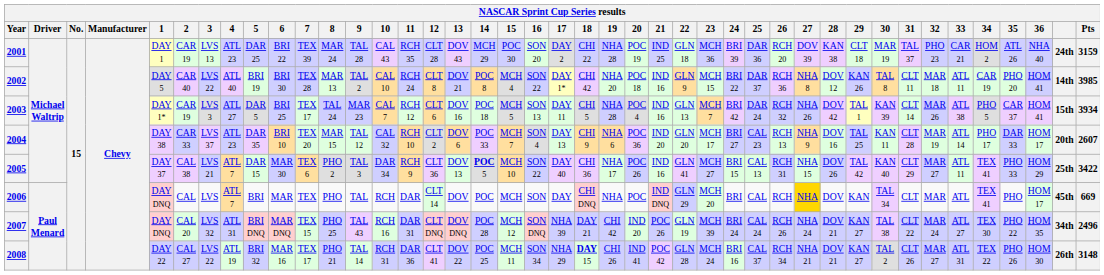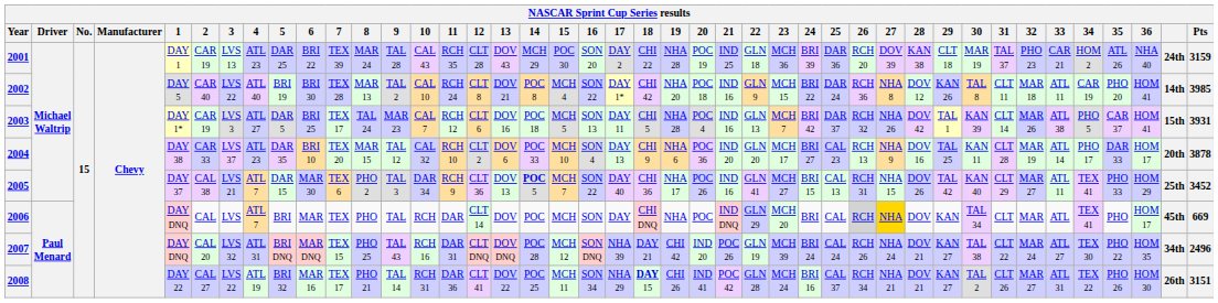2002 | 25: DAR 37 -> DAR 24
2003 | 25: DAR 24 -> DAR 37
2003 | Pts: 3934 -> 3931
2004 | 15: MCH 7 -> MCH 10
2004 | Pts: 2607 -> 3878
2005 | 15: MCH 10 -> MCH 7
2005 | Pts: 3422 -> 3452
2006 | 26: no background -> lightgrey background
2008 | Pts: 3148 -> 3151
